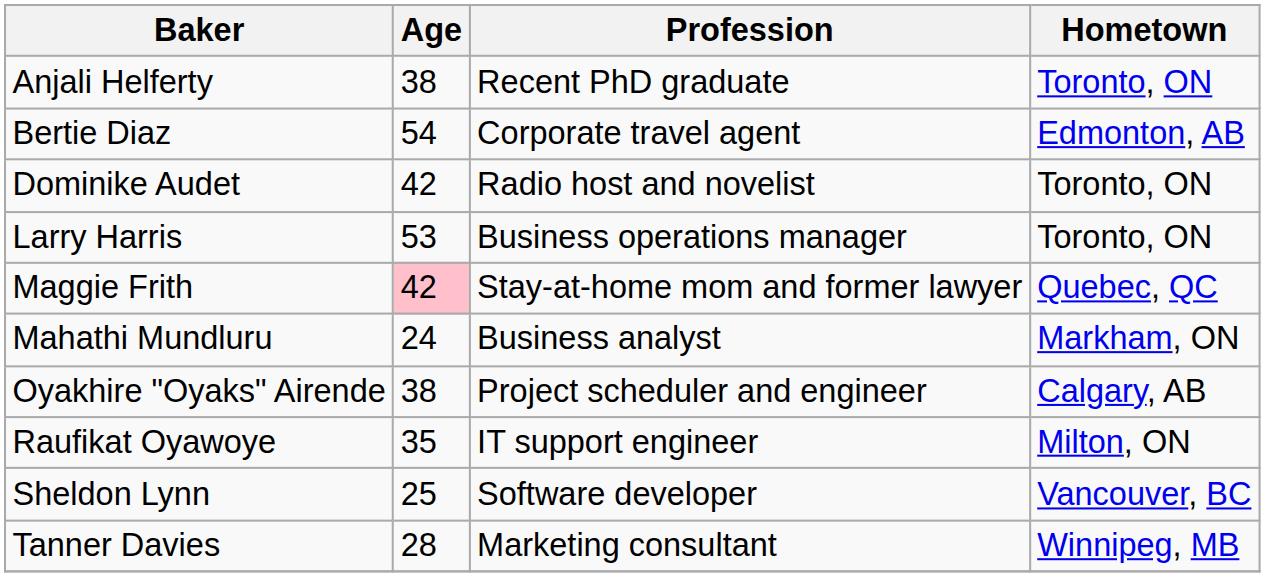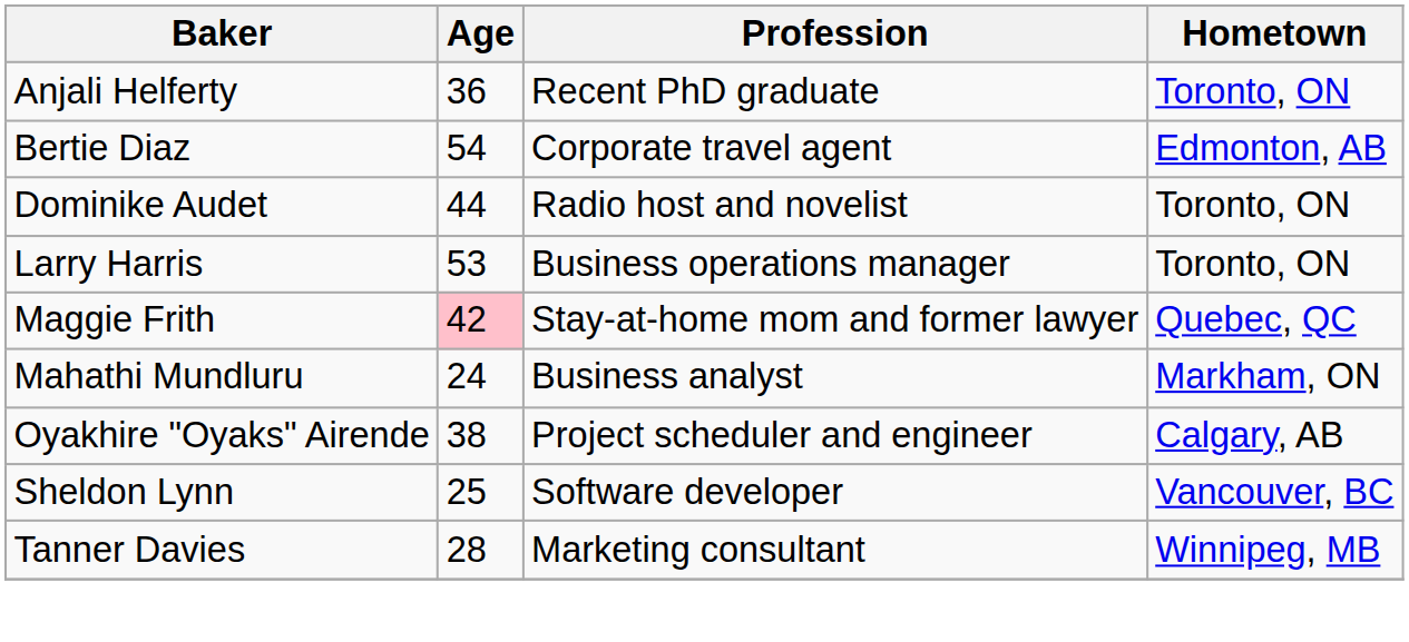Anjali Helferty | Age: 38 -> 36
Dominike Audet | Age: 42 -> 44
- row: Raufikat Oyawoye | 35 | IT support engineer | Milton, ON
